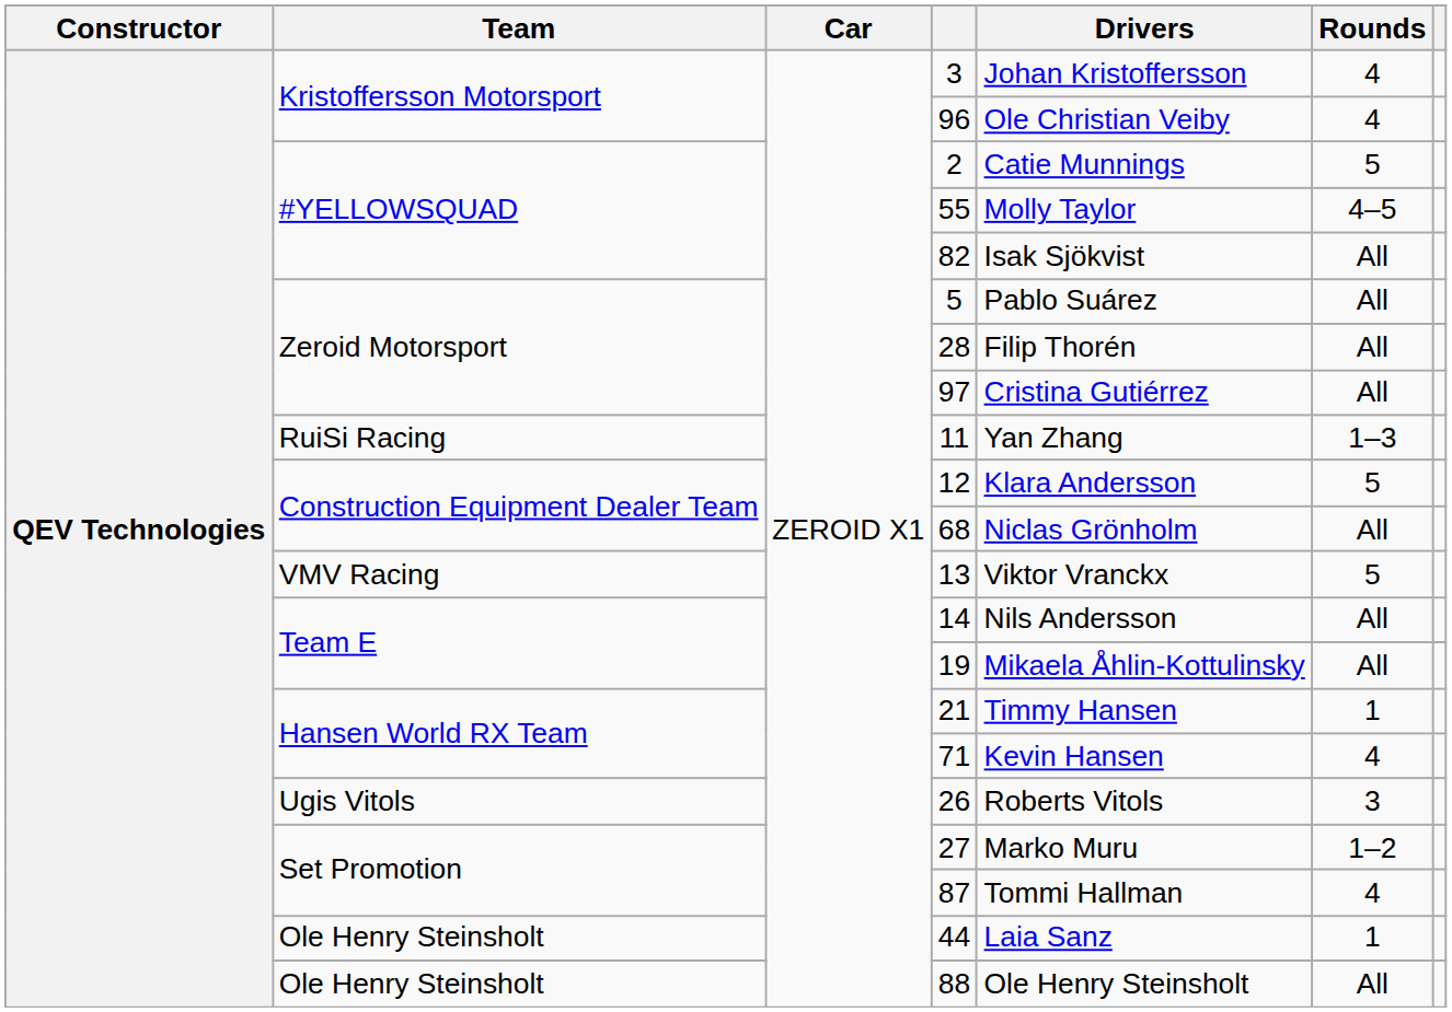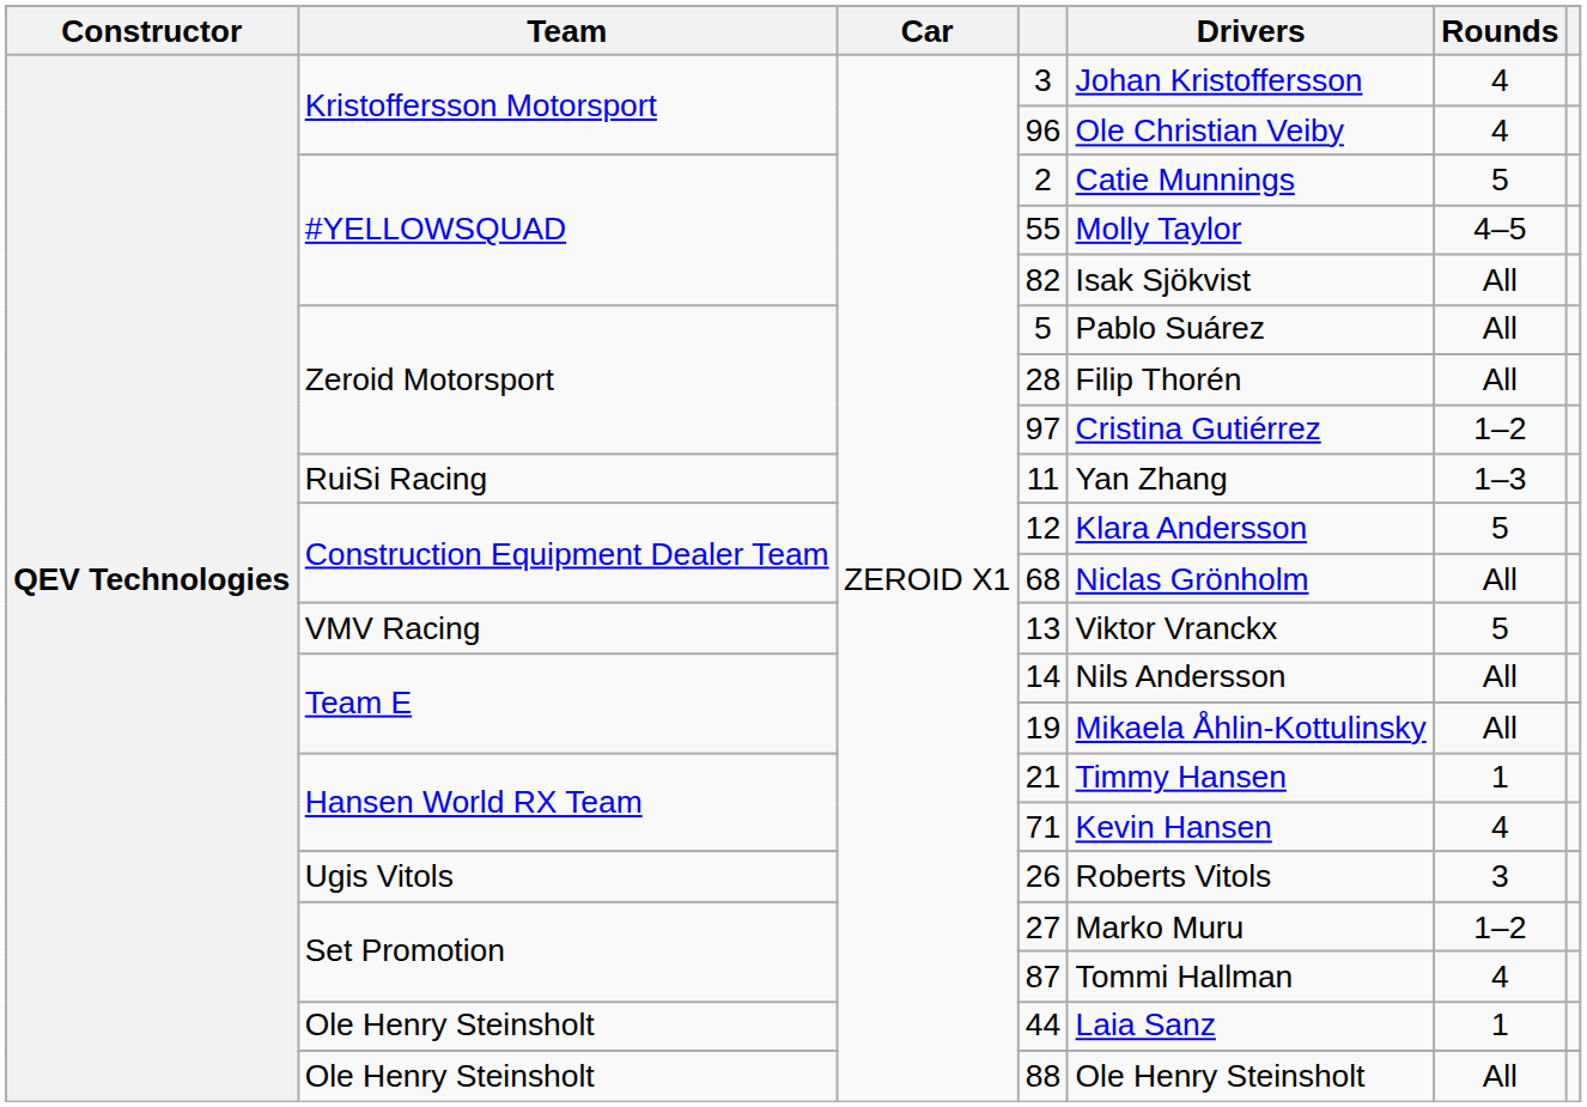97 | Rounds: All -> 1–2
